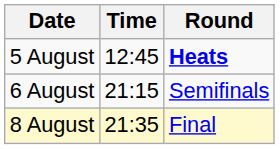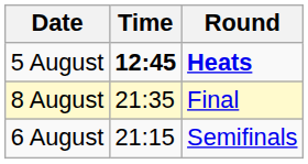5 August | Time: normal -> bold
rows swapped: 6 August <-> 8 August
